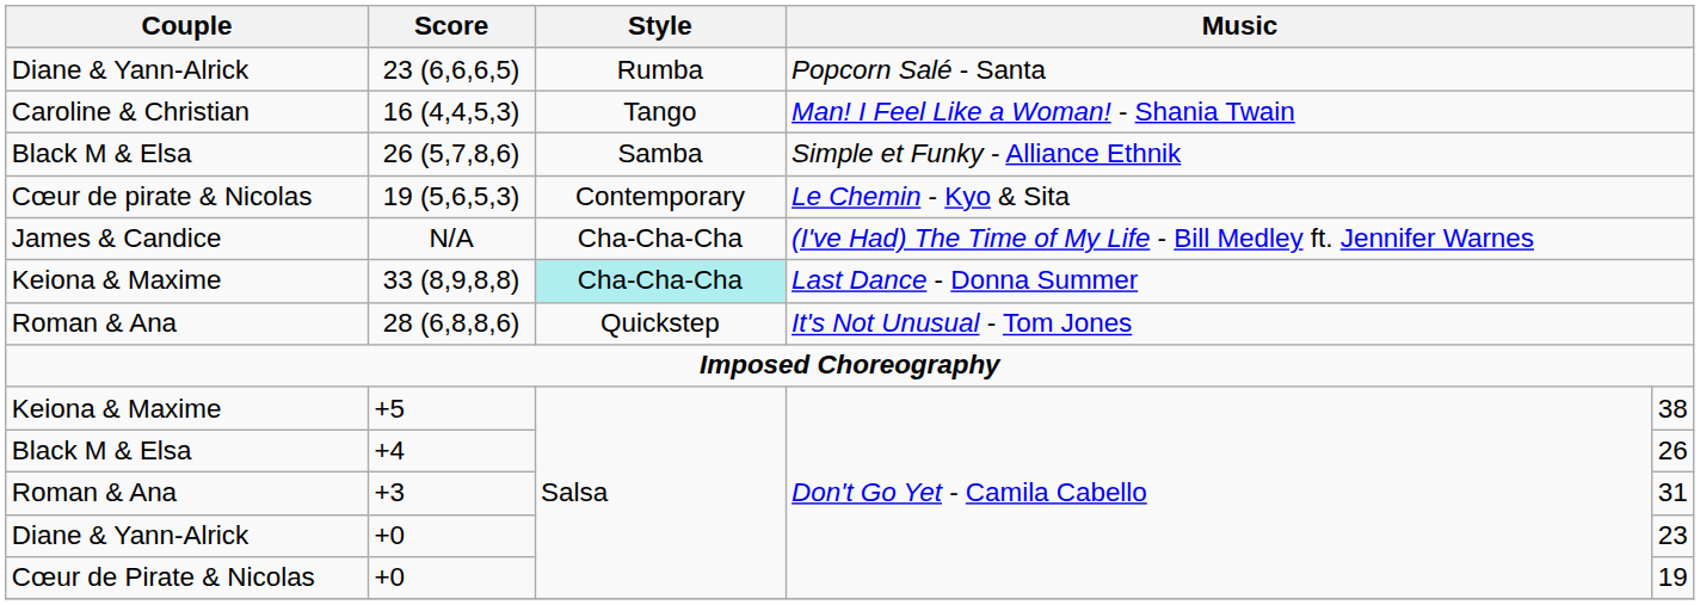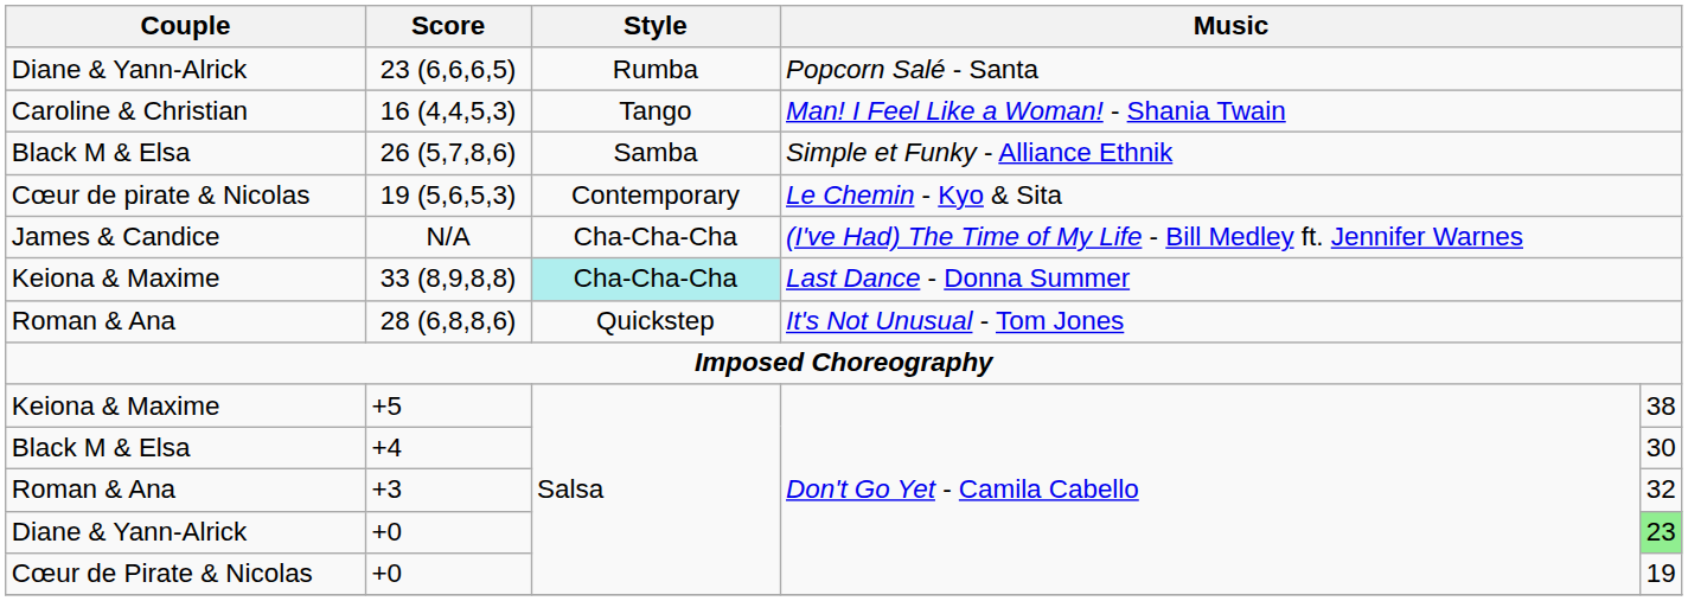+4 | column 5: 26 -> 30
+3 | column 5: 31 -> 32
Diane & Yann-Alrick / +0 | column 5: no background -> lightgreen background
